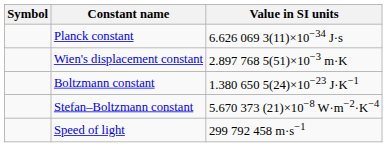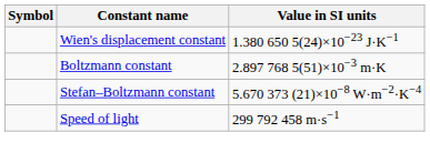- row: Planck constant | 6.626 069 3(11)×10−34 J·s
Wien's displacement constant | Value in SI units: 2.897 768 5(51)×10−3 m·K -> 1.380 650 5(24)×10−23 J·K−1
Boltzmann constant | Value in SI units: 1.380 650 5(24)×10−23 J·K−1 -> 2.897 768 5(51)×10−3 m·K
